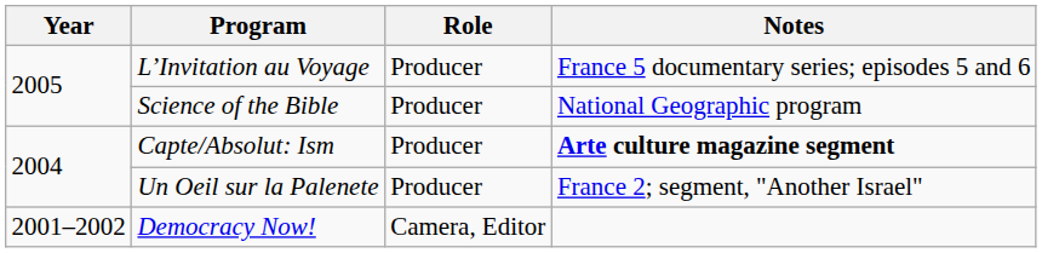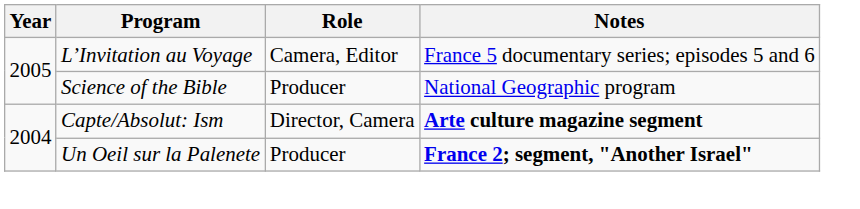L’Invitation au Voyage | Role: Producer -> Camera, Editor
Capte/Absolut: Ism | Role: Producer -> Director, Camera
Un Oeil sur la Palenete | Notes: normal -> bold
- row: 2001–2002 | Democracy Now! | Camera, Editor
